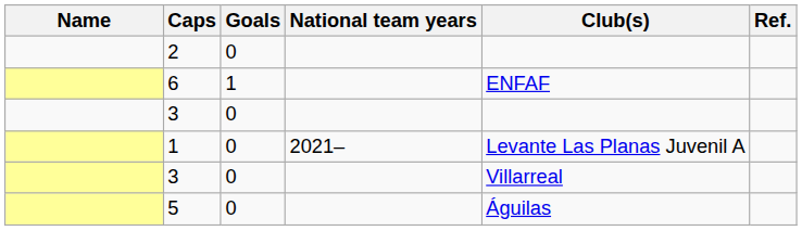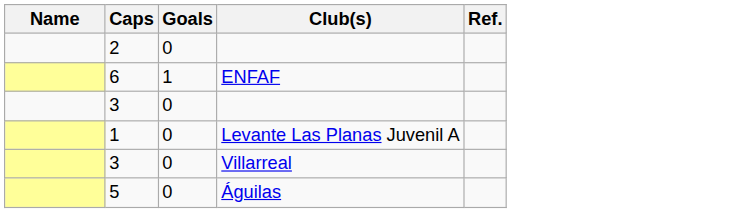- column: National team years | 2021–
